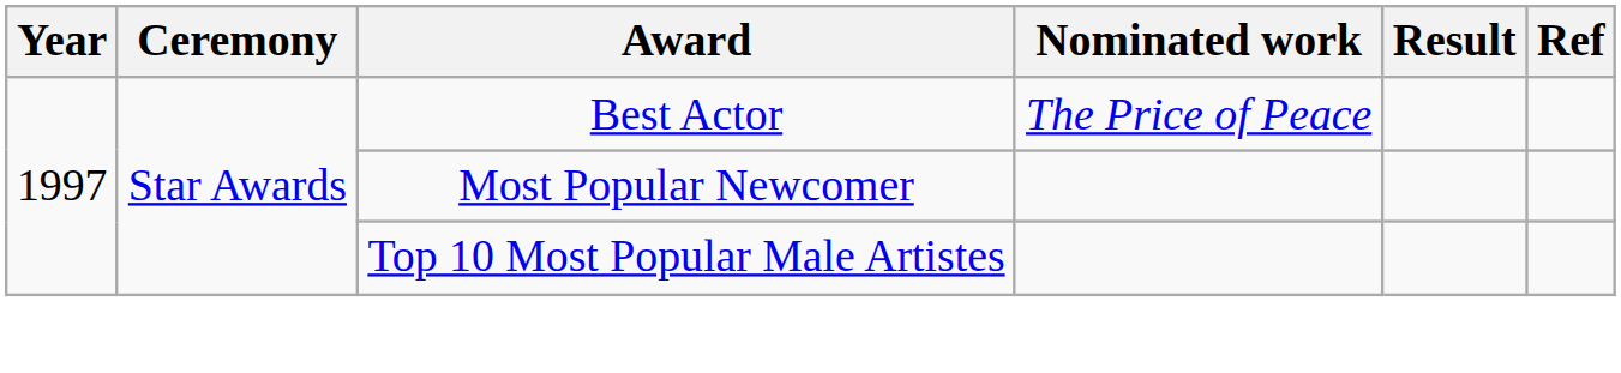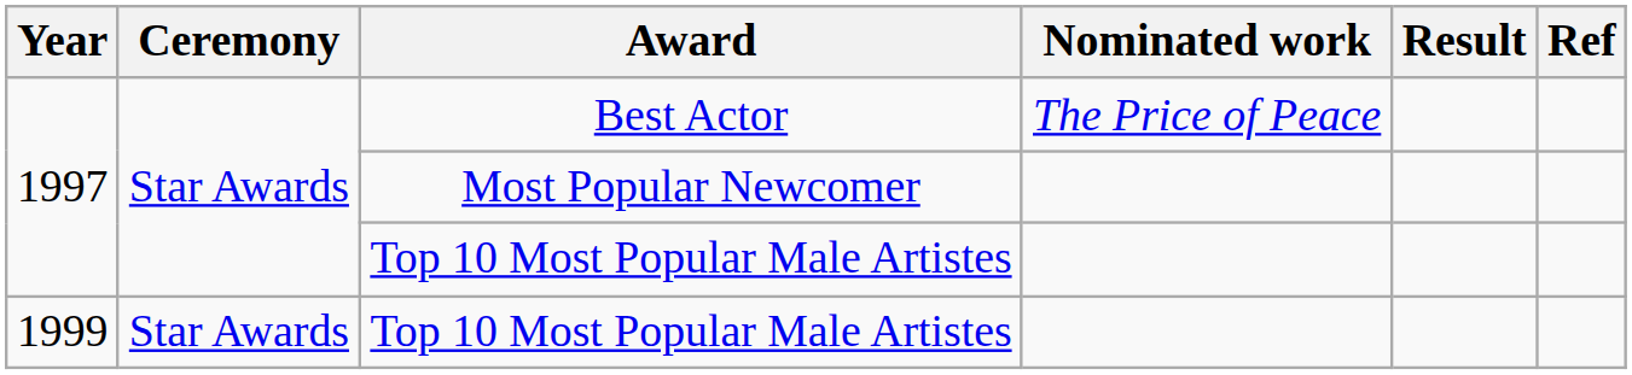+ row: 1999 | Star Awards | Top 10 Most Popular Male Artistes
